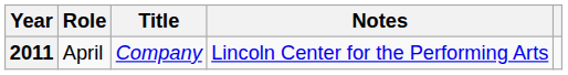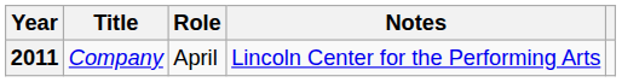columns swapped: Title <-> Role
